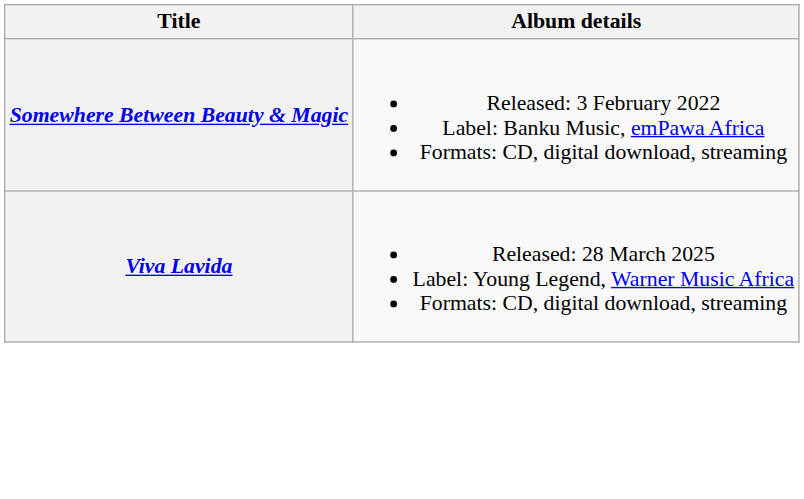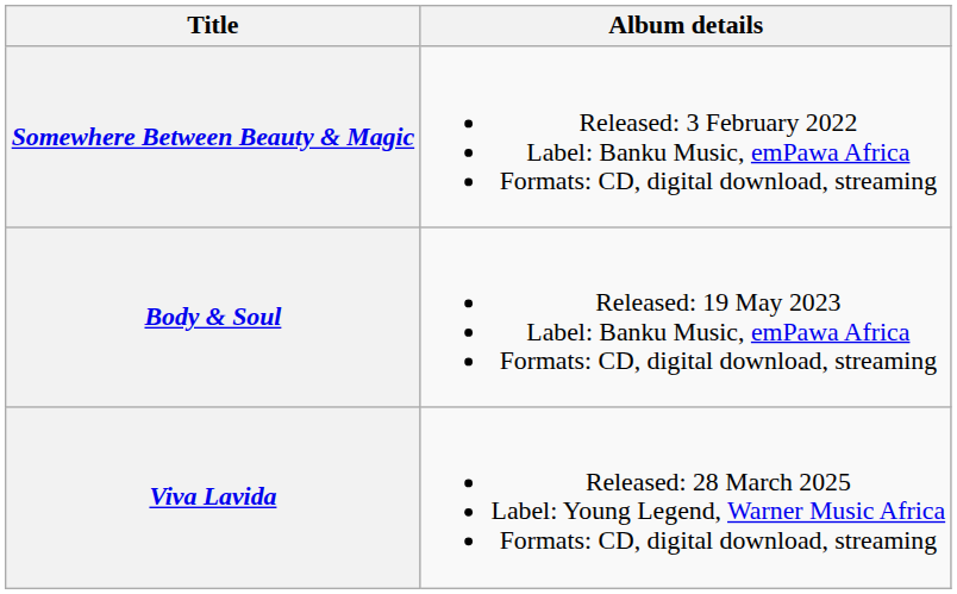+ row: Body & Soul | Released: 19 May 2023 Label: Banku Music, emPawa Africa Formats: CD, digital download, streaming
